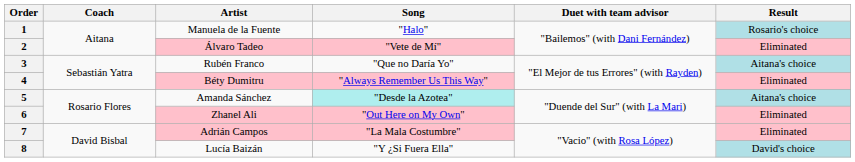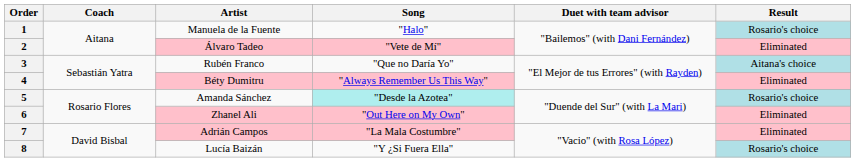5 | Result: Aitana's choice -> Rosario's choice
8 | Result: David's choice -> Rosario's choice
